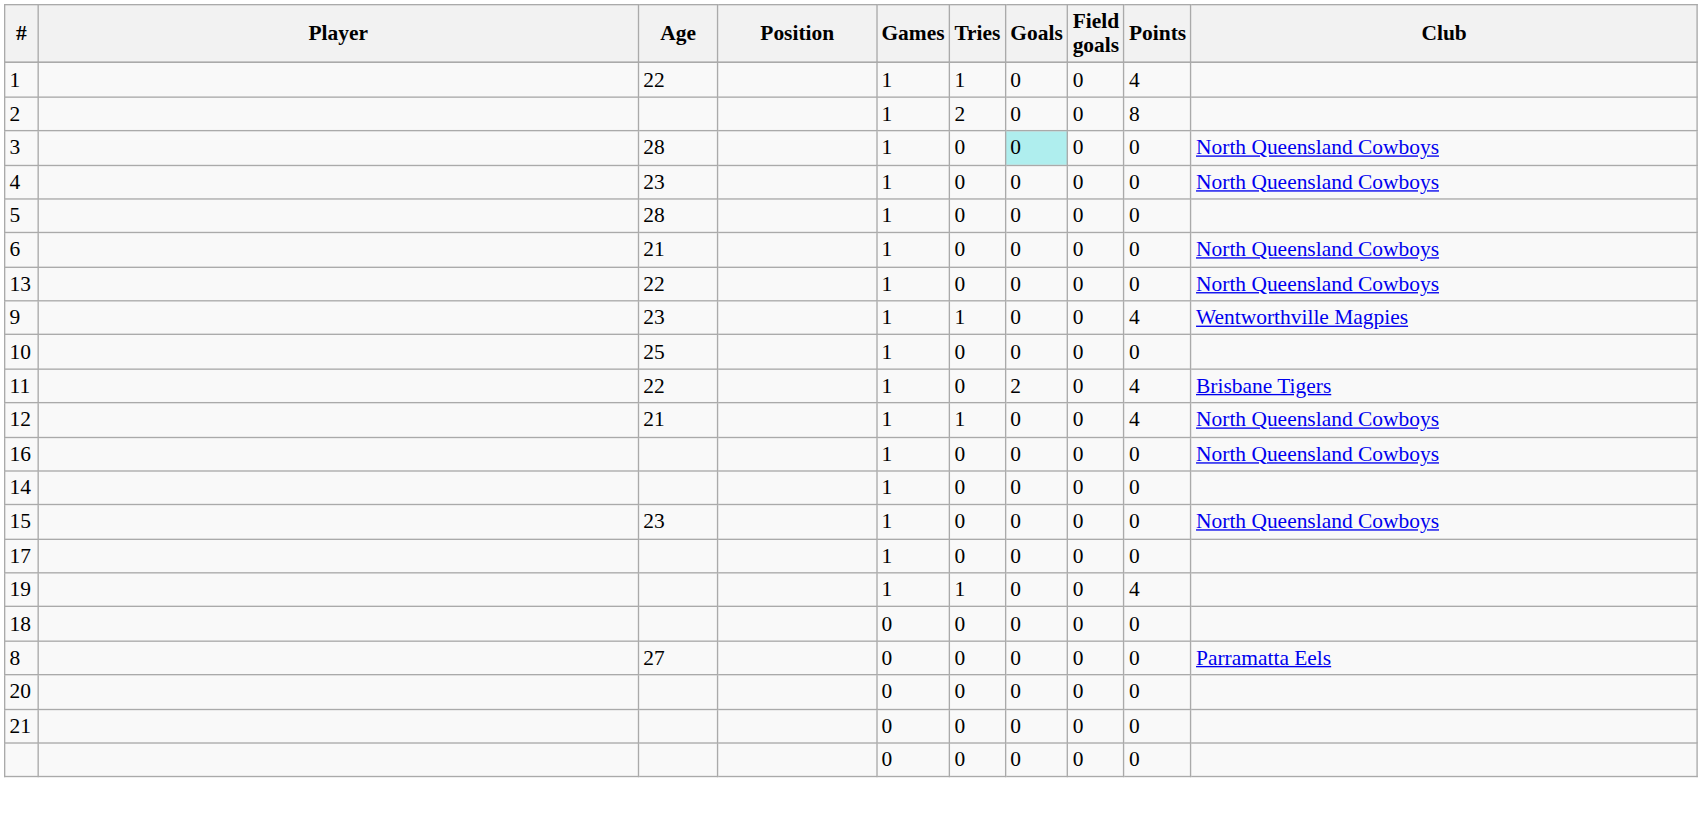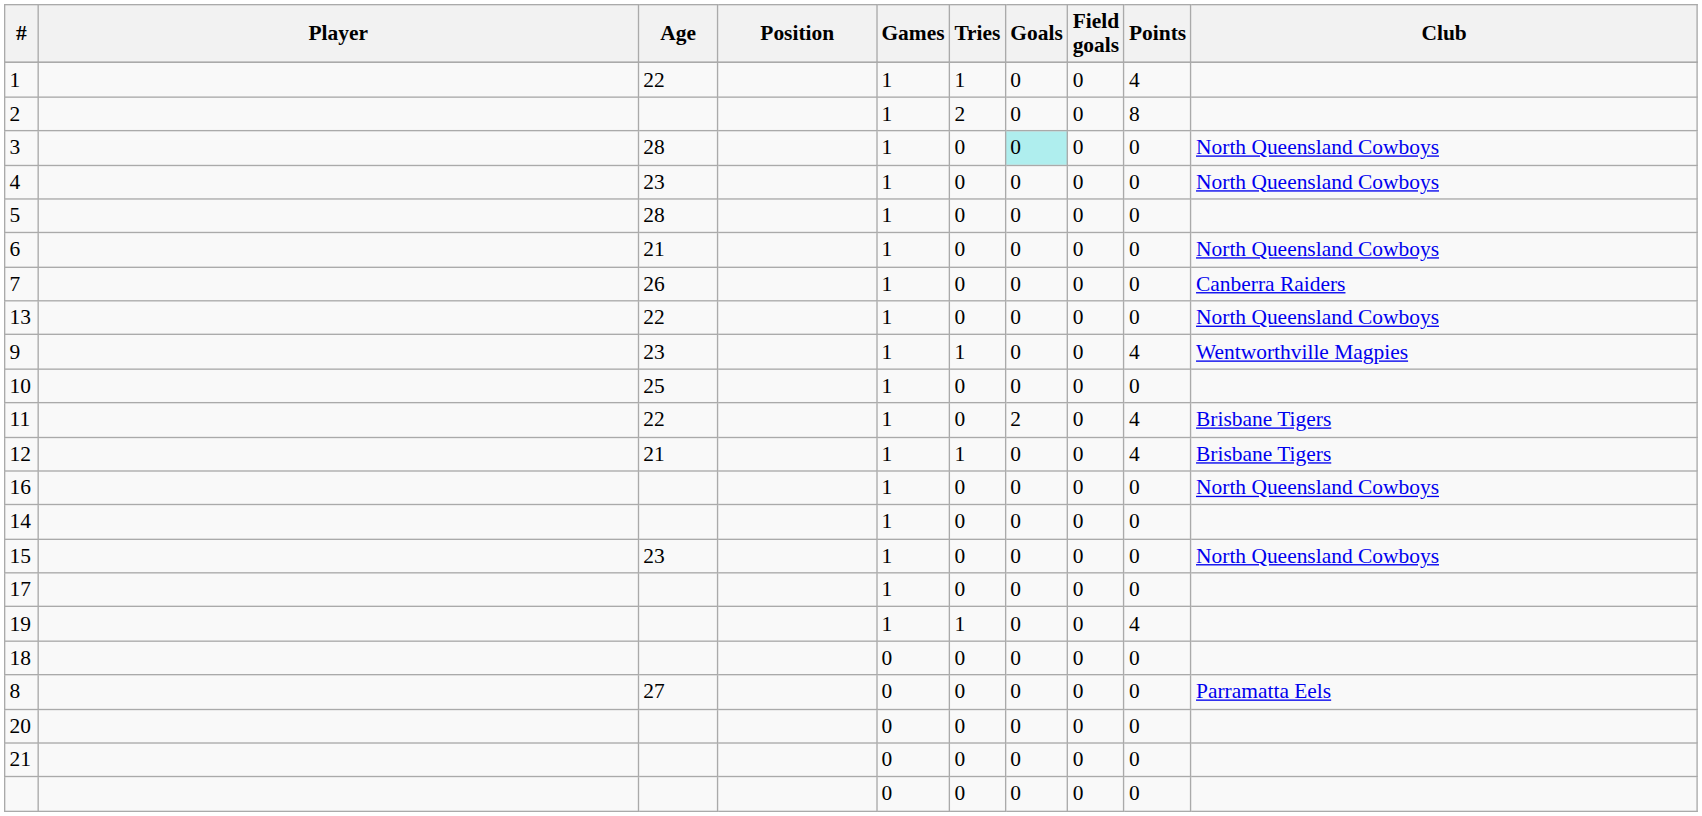+ row: 7 | 26 | 1 | 0 | 0 | 0 | 0 | Canberra Raiders
12 | Club: North Queensland Cowboys -> Brisbane Tigers
